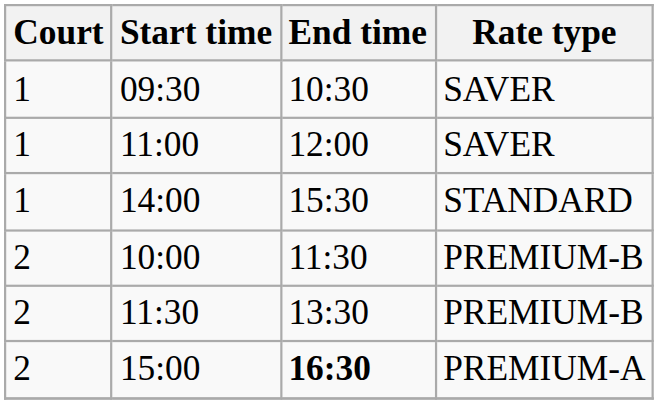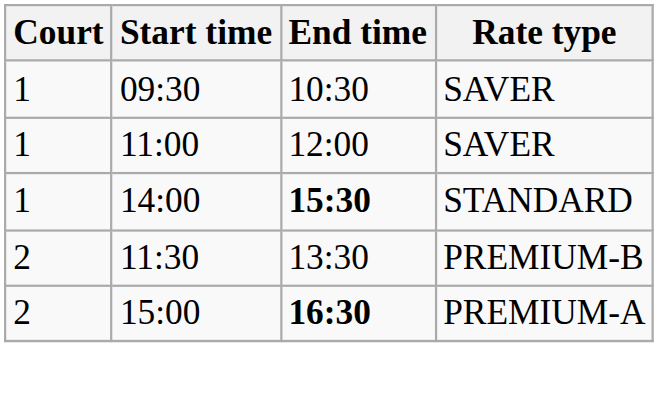14:00 | End time: normal -> bold
- row: 2 | 10:00 | 11:30 | PREMIUM-B
